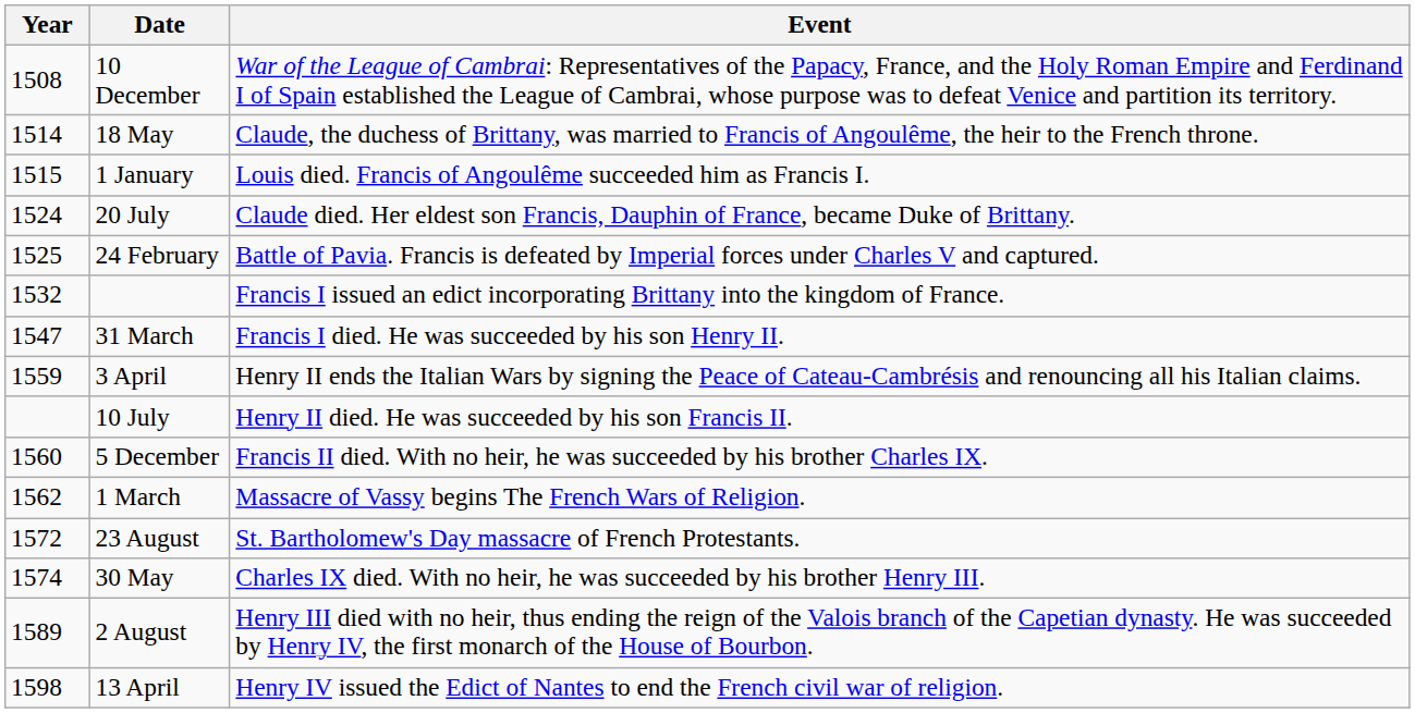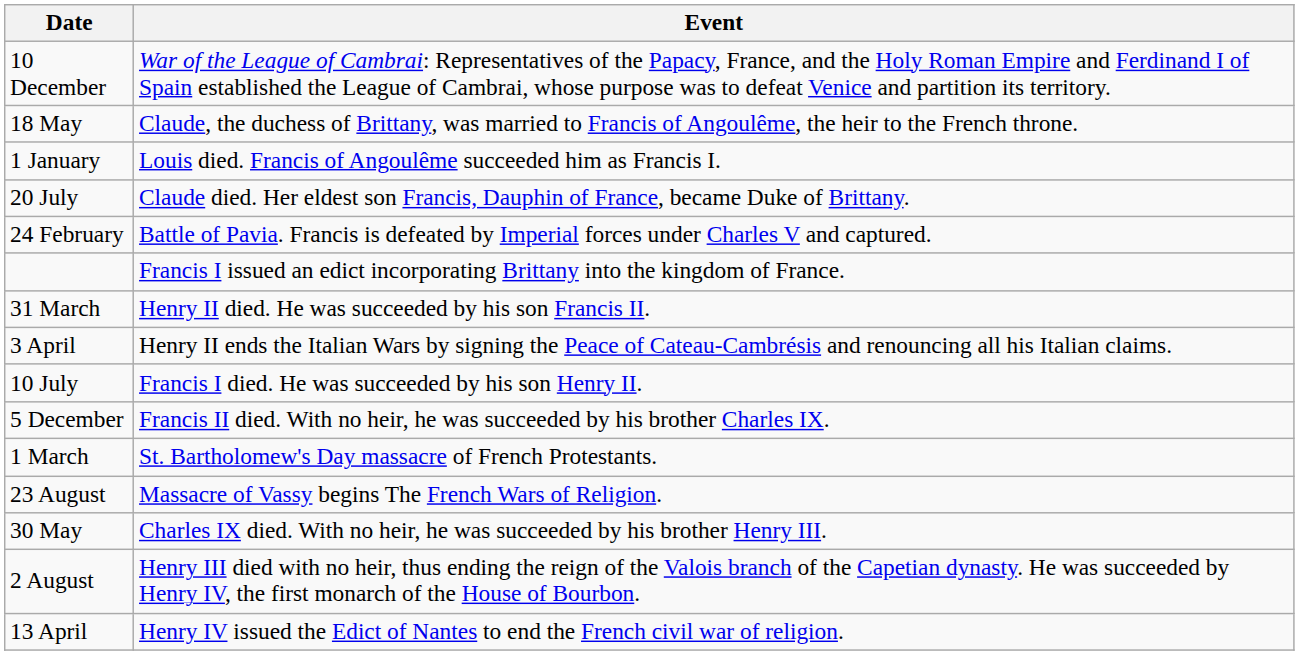- column: Year | 1508 | 1514 | 1515 | 1524 | 1525 | 1532 | 1547 | 1559 | 1560 | 1562 | 1572 | 1574 | 1589 | 1598
31 March | Event: Francis I died. He was succeeded by his son Henry II. -> Henry II died. He was succeeded by his son Francis II.
10 July | Event: Henry II died. He was succeeded by his son Francis II. -> Francis I died. He was succeeded by his son Henry II.
1 March | Event: Massacre of Vassy begins The French Wars of Religion. -> St. Bartholomew's Day massacre of French Protestants.
23 August | Event: St. Bartholomew's Day massacre of French Protestants. -> Massacre of Vassy begins The French Wars of Religion.
